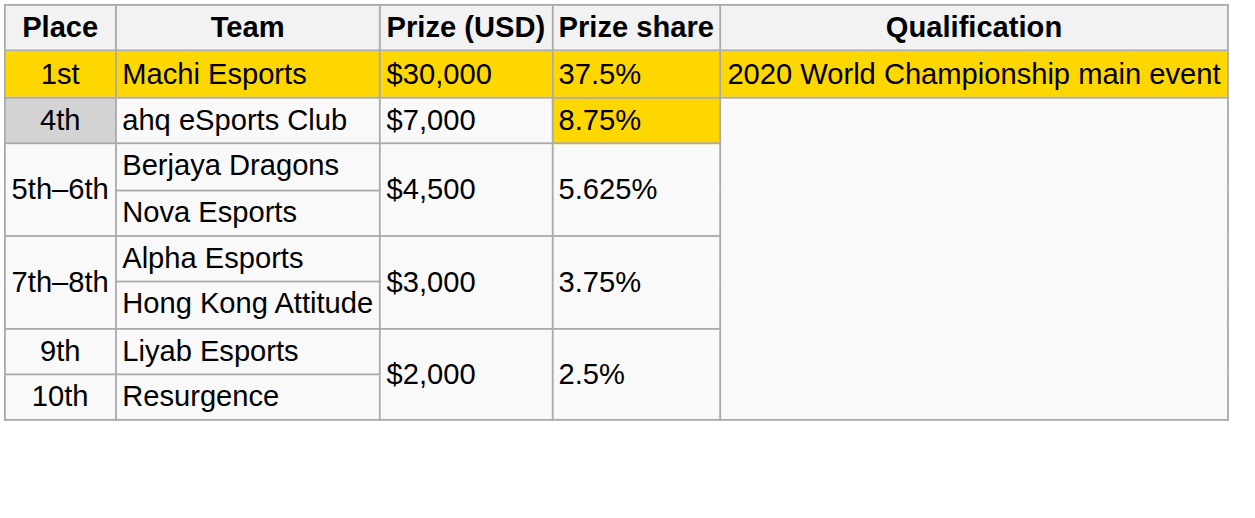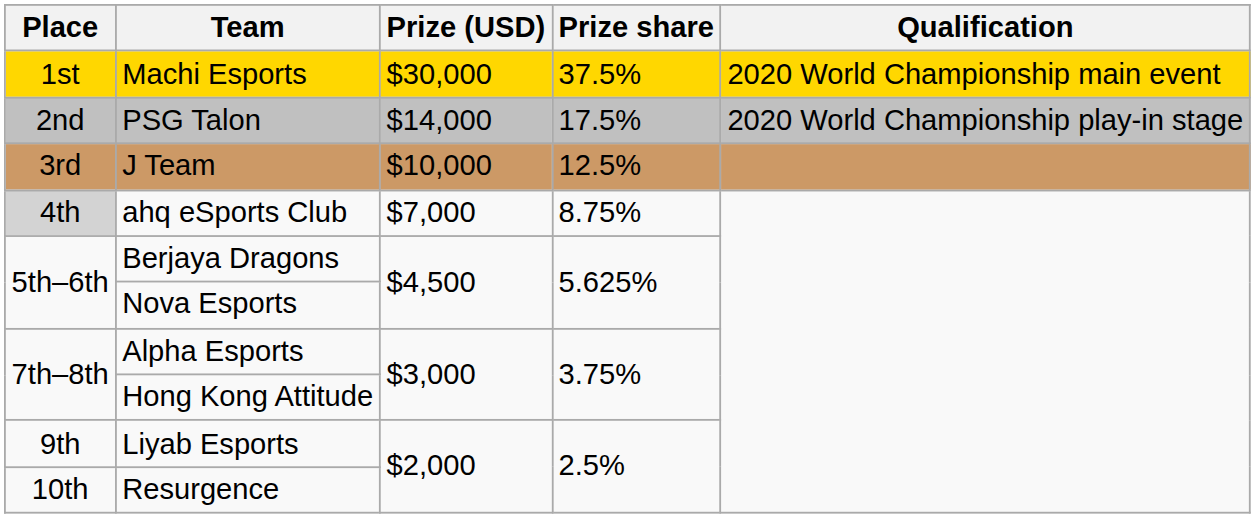+ row: 2nd | PSG Talon | $14,000 | 17.5% | 2020 World Championship play-in stage
+ row: 3rd | J Team | $10,000 | 12.5%
ahq eSports Club | Prize share: gold background -> no background
